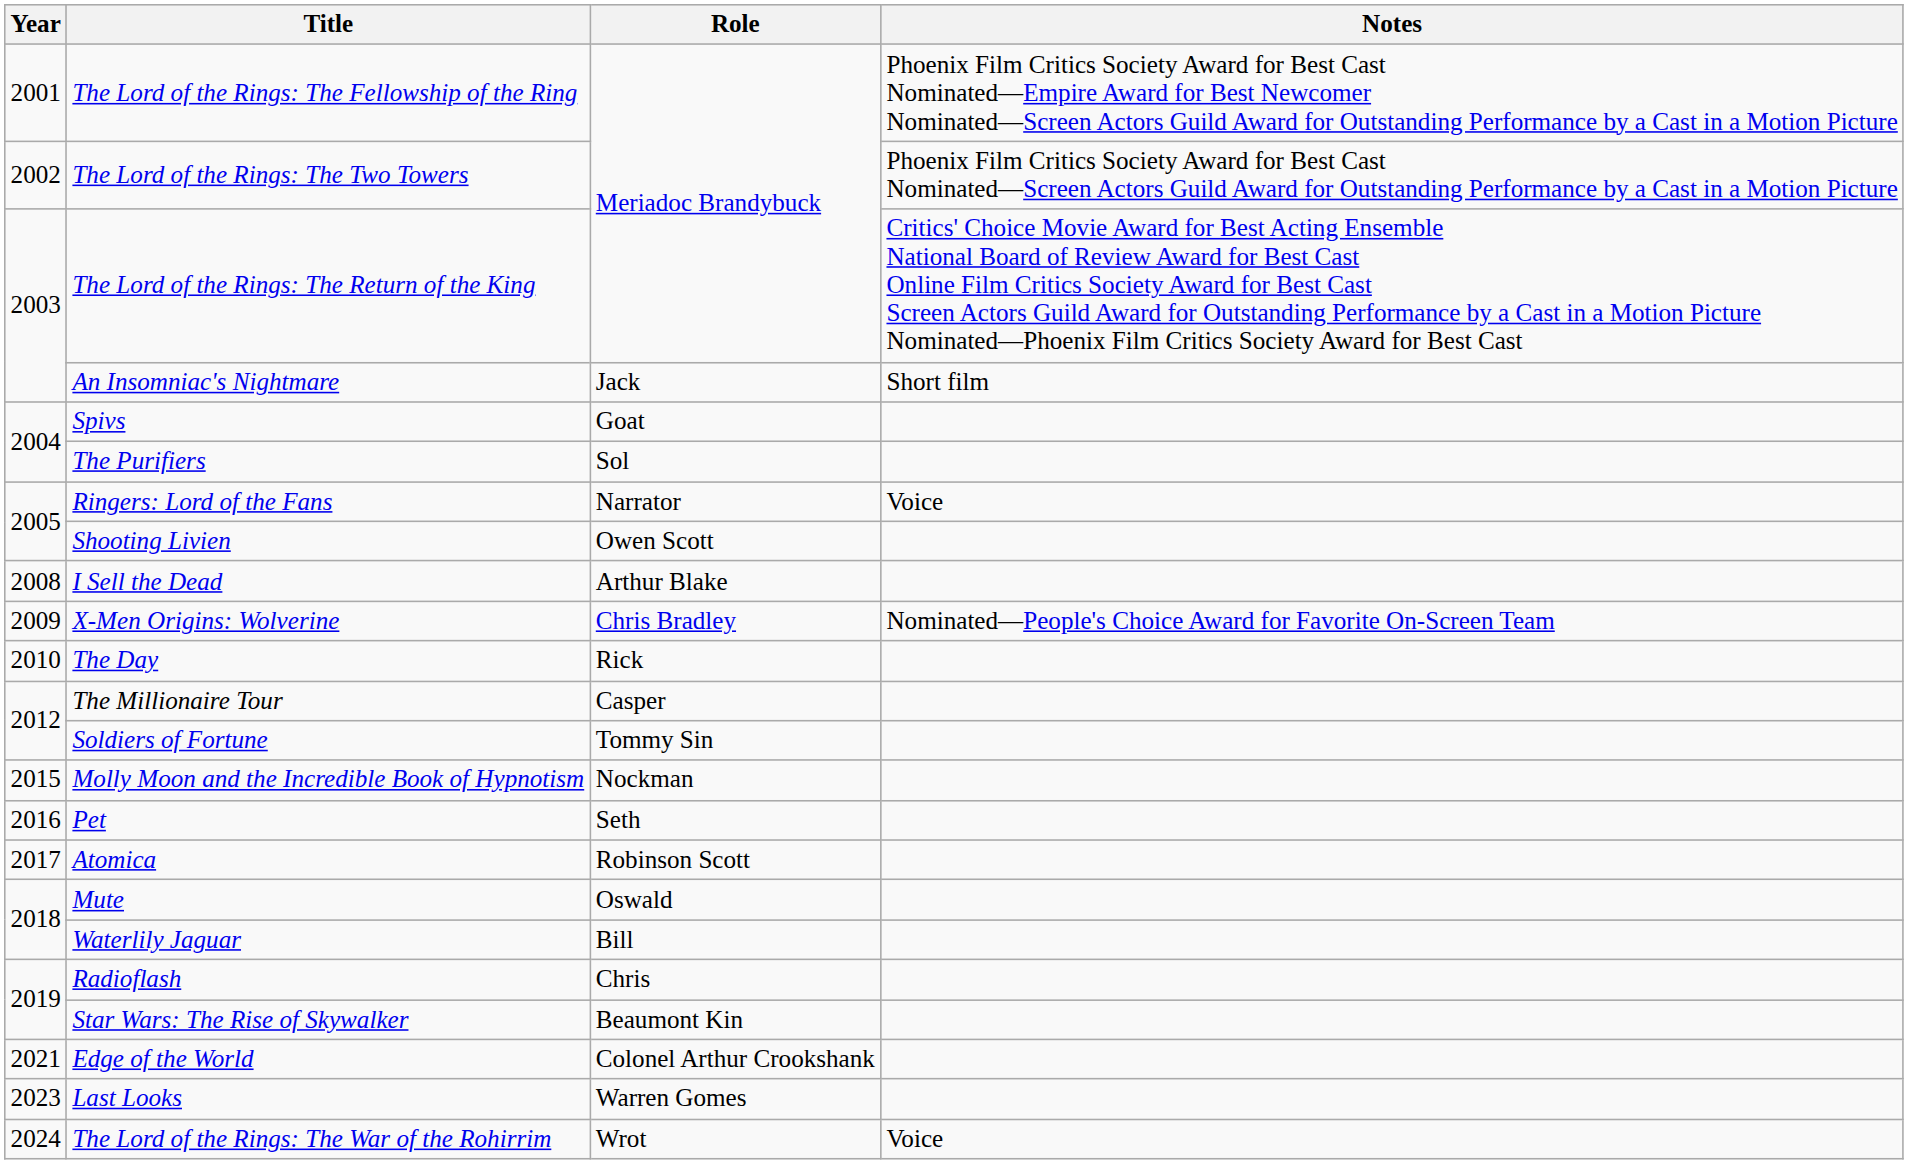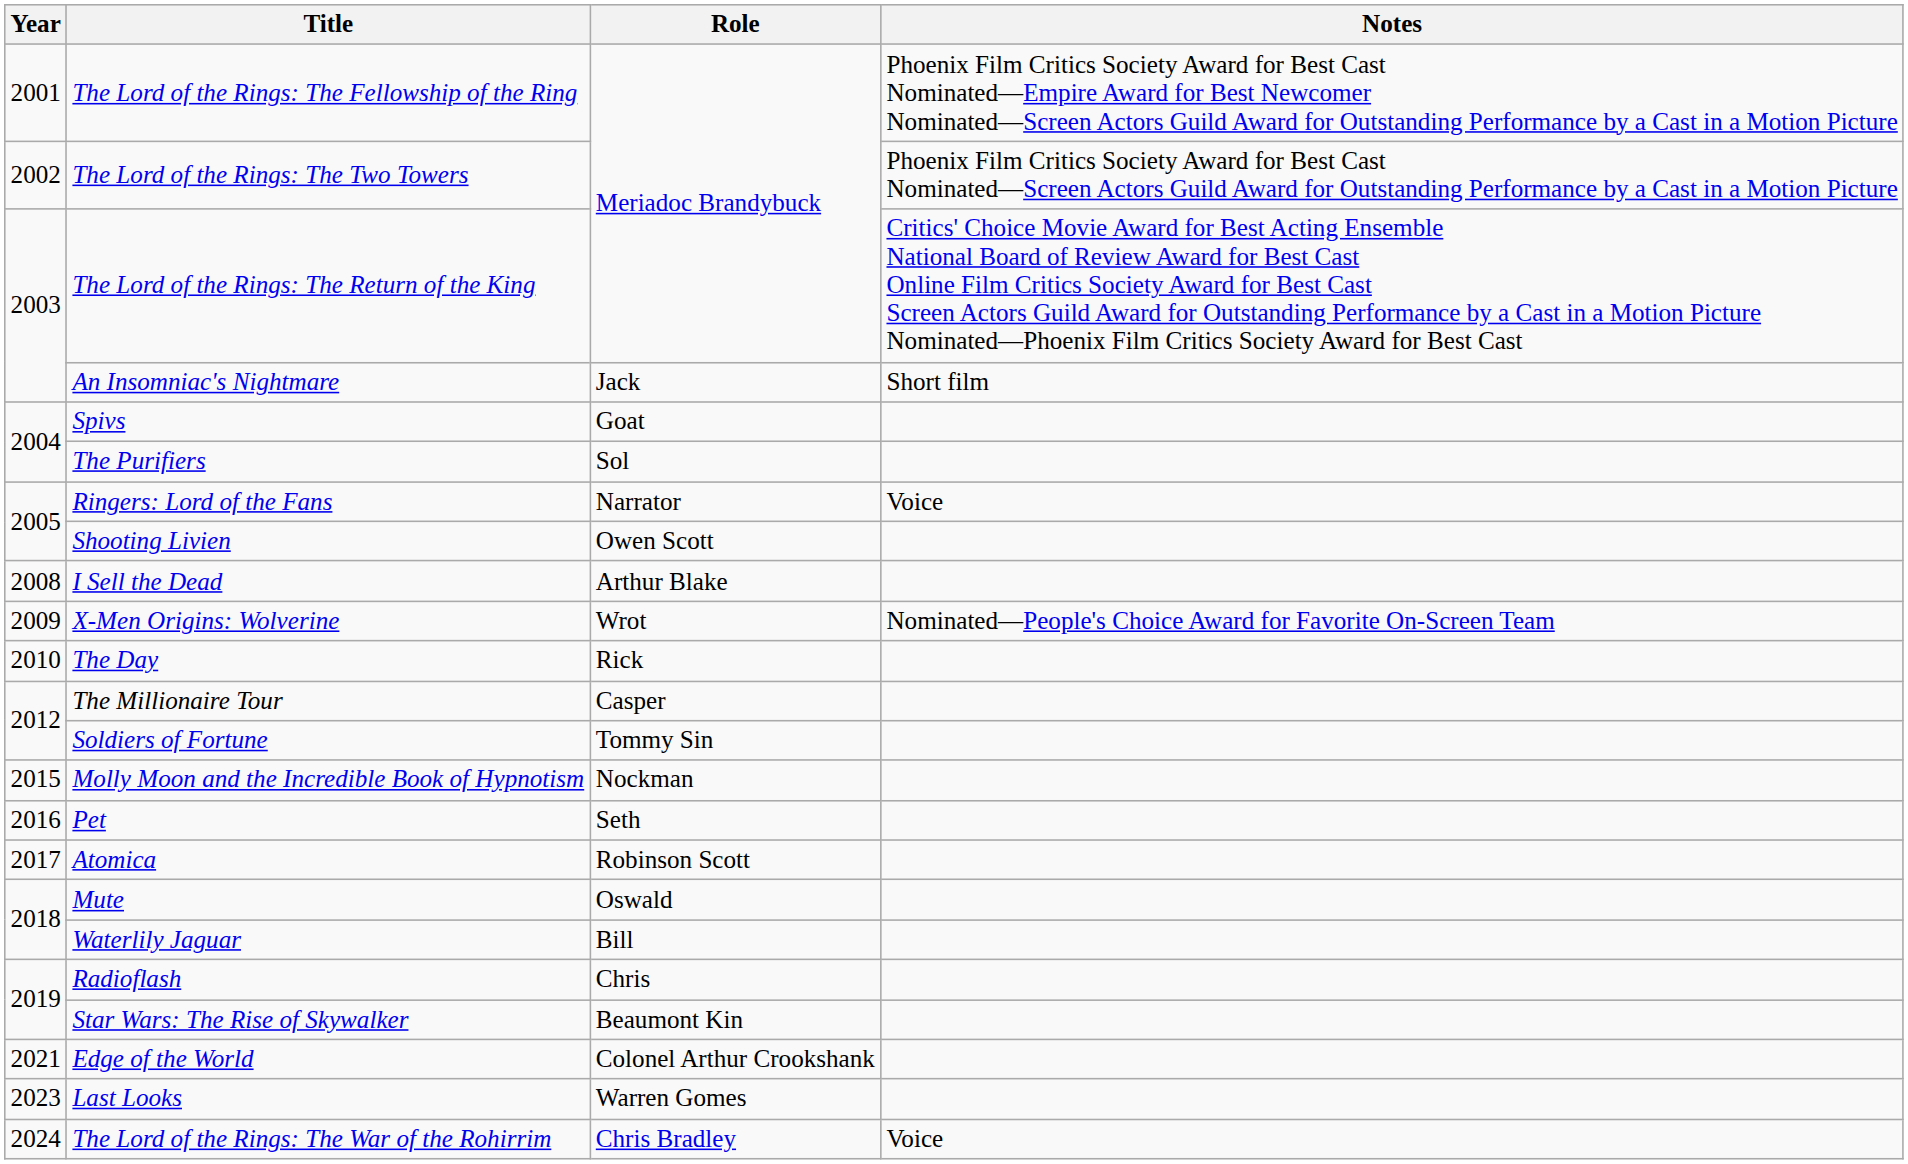X-Men Origins: Wolverine | Role: Chris Bradley -> Wrot
The Lord of the Rings: The War of the Rohirrim | Role: Wrot -> Chris Bradley
